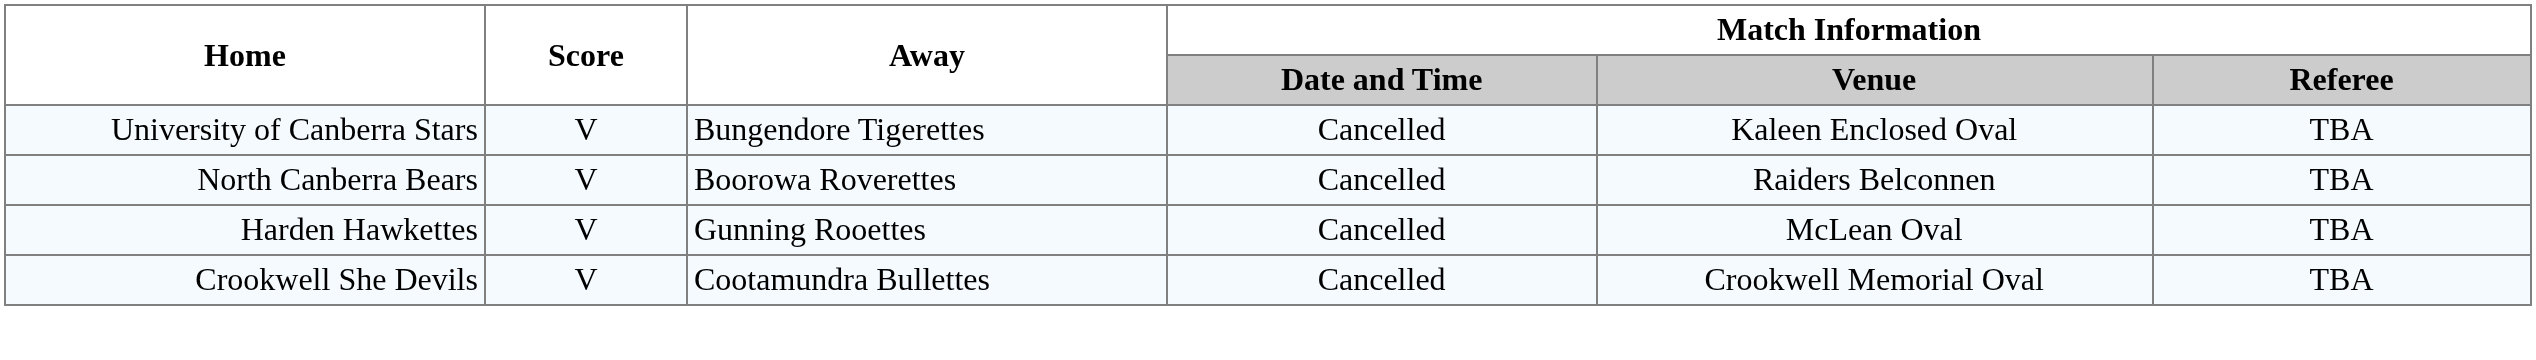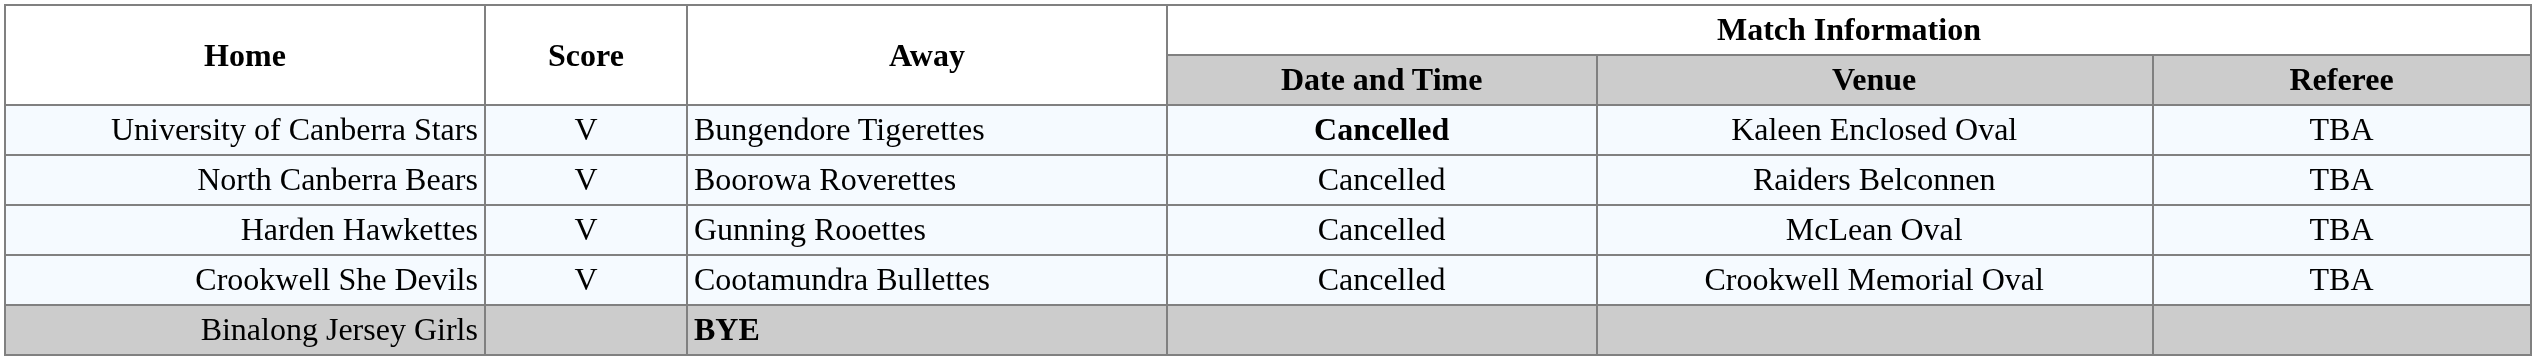University of Canberra Stars | Match Information / Date and Time: normal -> bold
+ row: Binalong Jersey Girls | BYE
